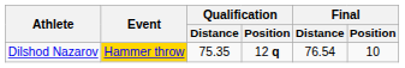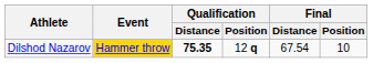Dilshod Nazarov | Qualification / Distance: normal -> bold
Dilshod Nazarov | Final / Distance: 76.54 -> 67.54
